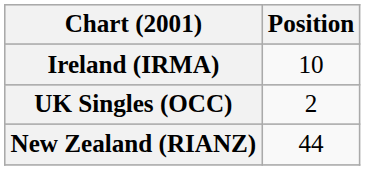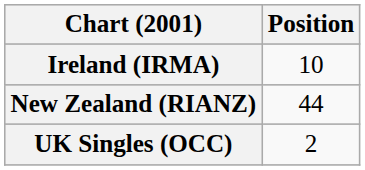rows swapped: New Zealand (RIANZ) <-> UK Singles (OCC)
